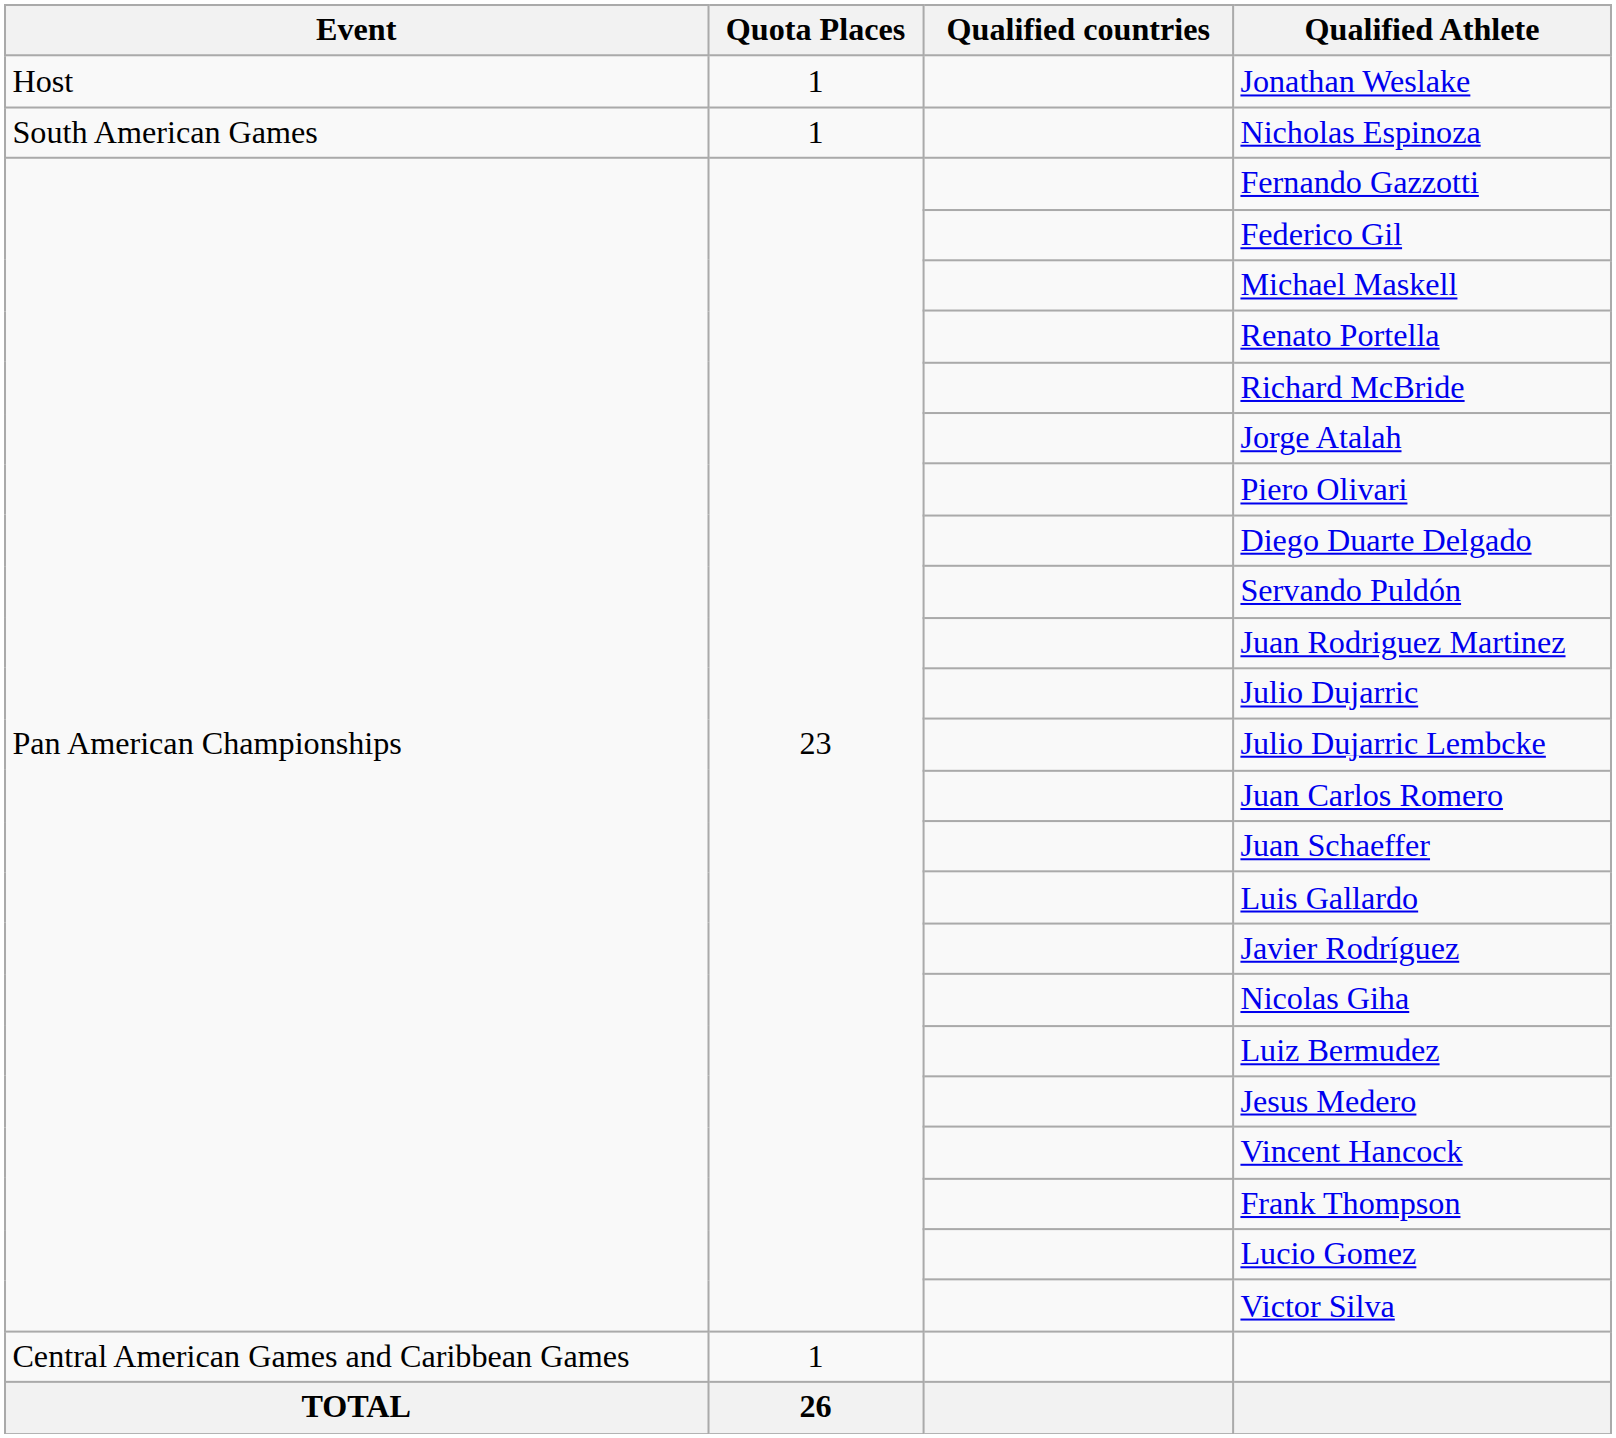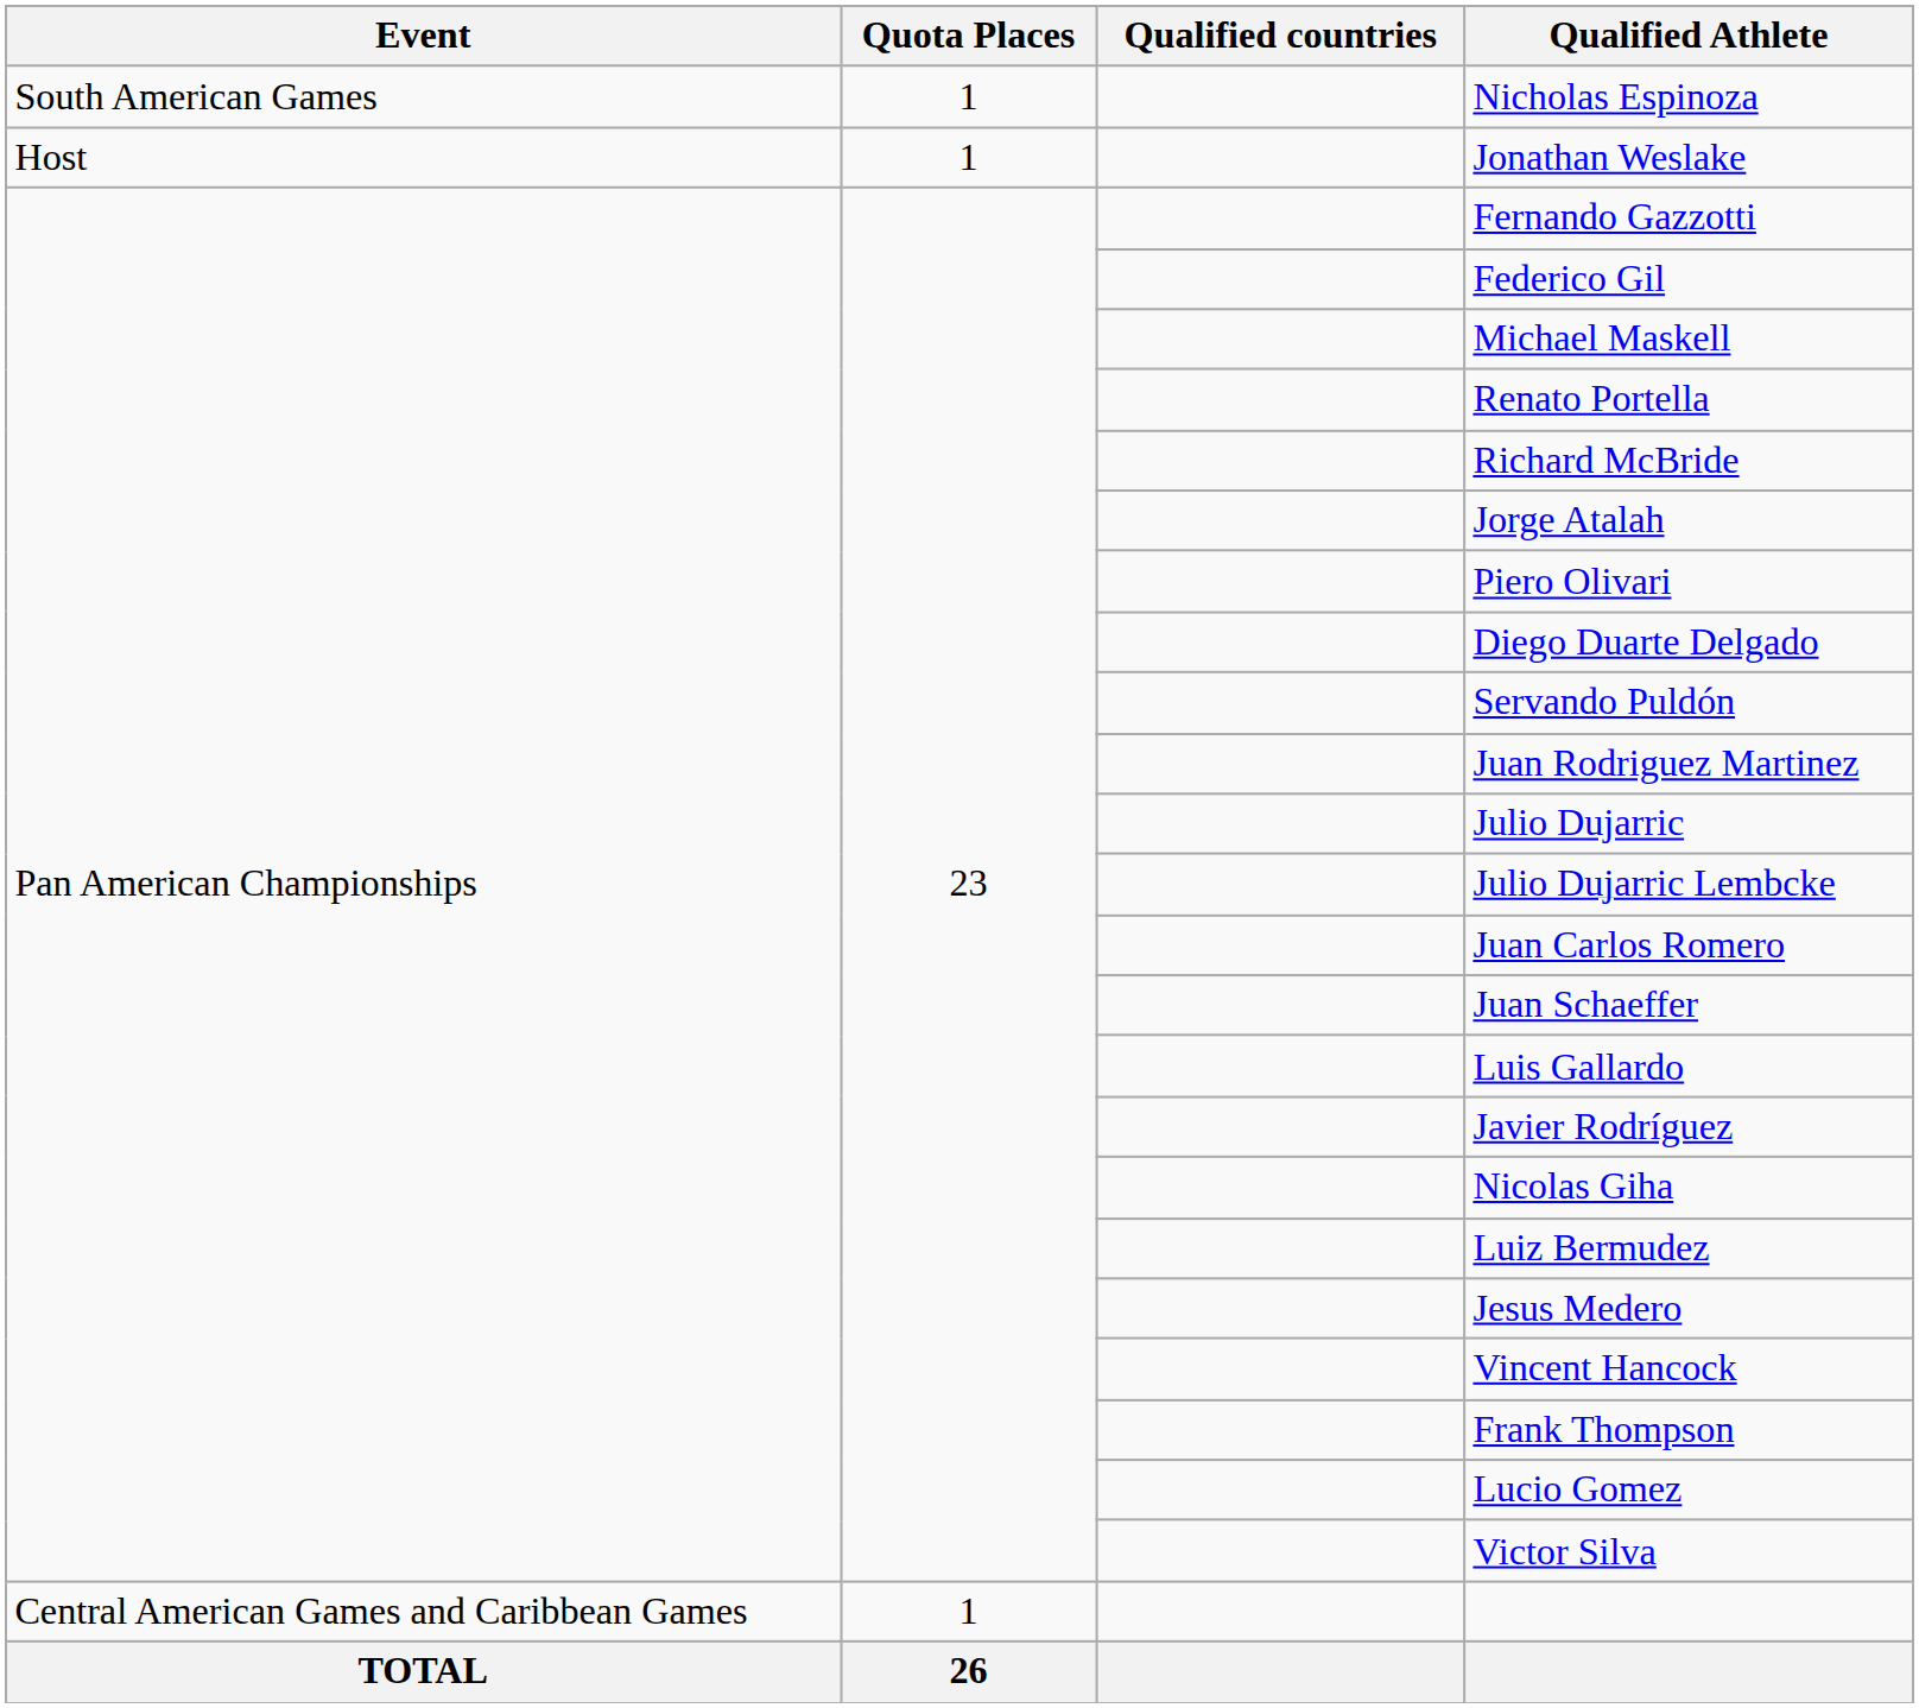rows swapped: Jonathan Weslake <-> Nicholas Espinoza
